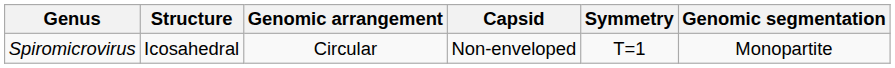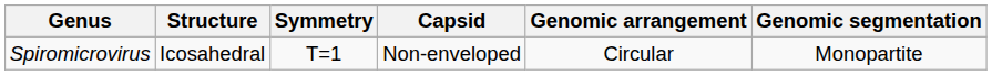columns swapped: Symmetry <-> Genomic arrangement
